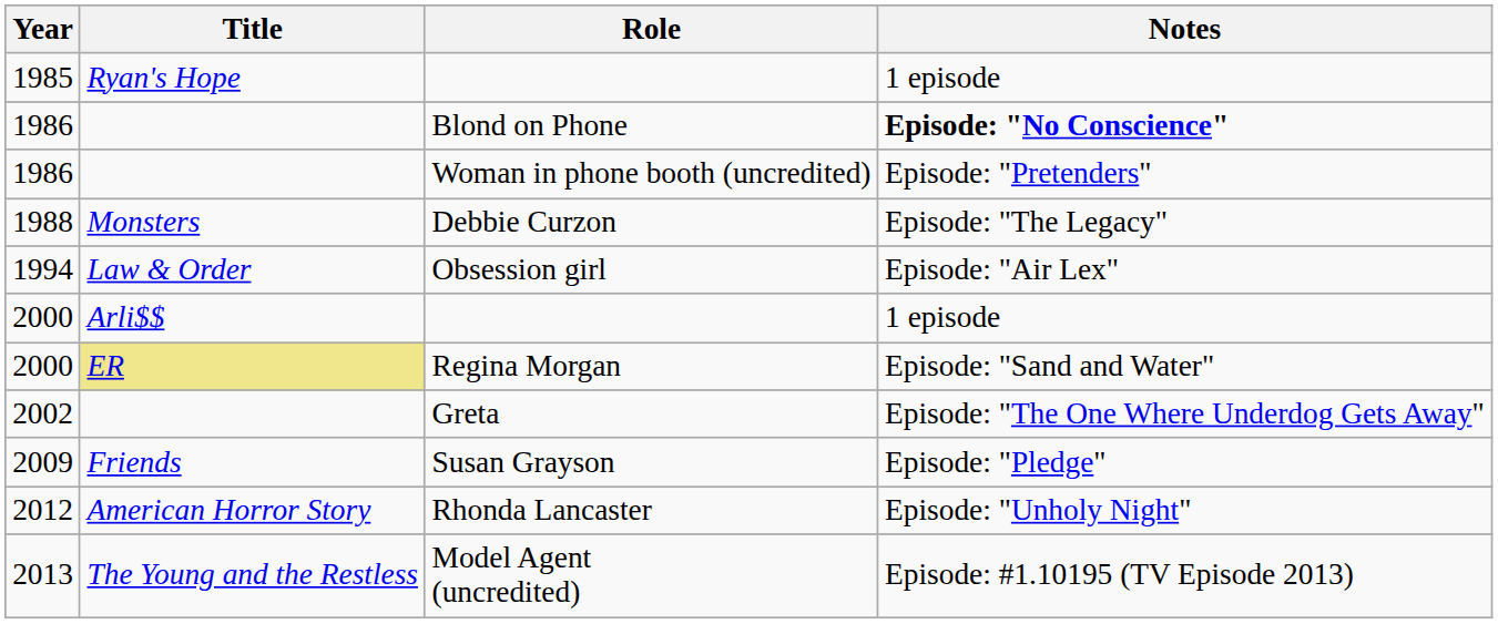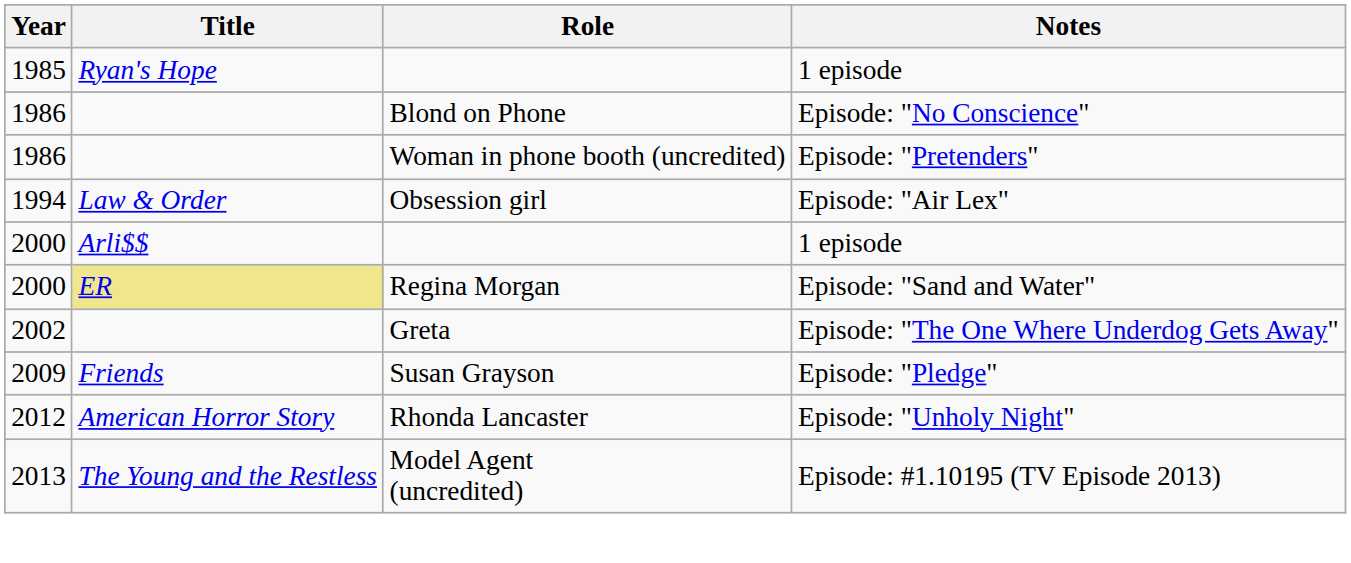Blond on Phone | Notes: bold -> normal
- row: 1988 | Monsters | Debbie Curzon | Episode: "The Legacy"
